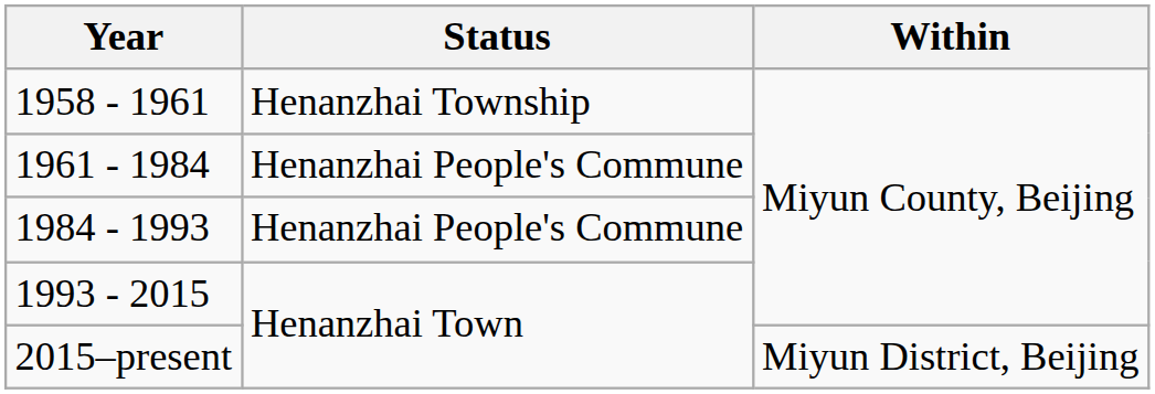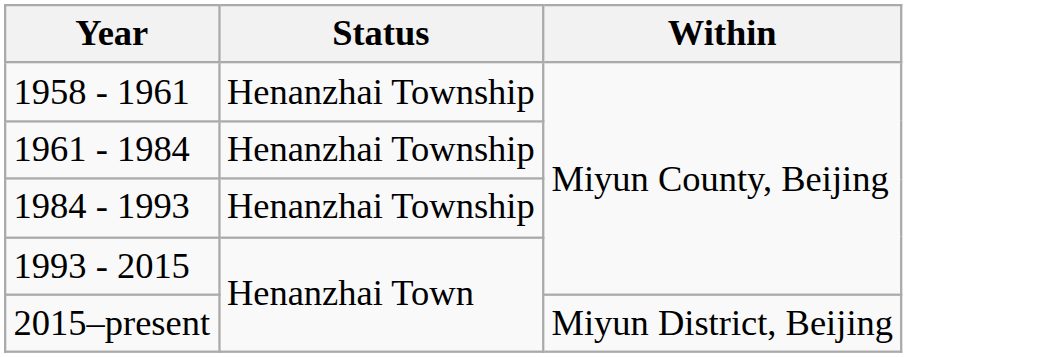1961 - 1984 | Status: Henanzhai People's Commune -> Henanzhai Township
1984 - 1993 | Status: Henanzhai People's Commune -> Henanzhai Township
